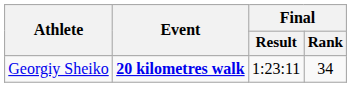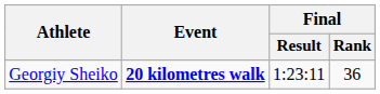Georgiy Sheiko | Final / Rank: 34 -> 36
